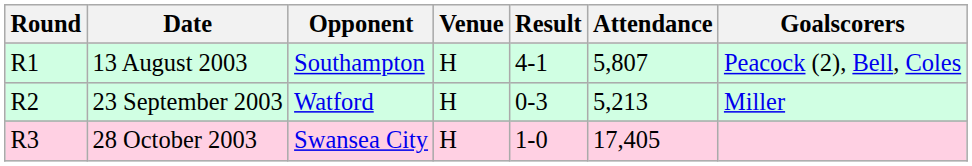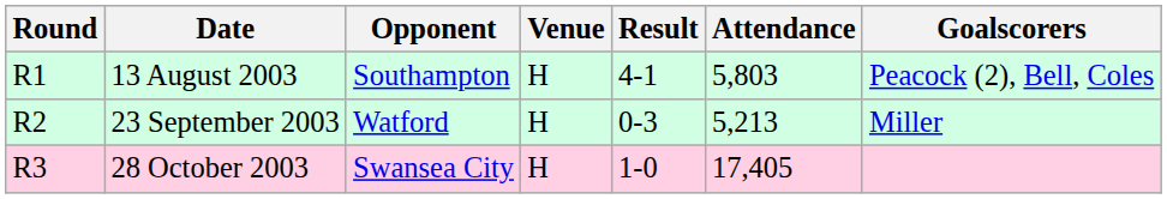13 August 2003 | Attendance: 5,807 -> 5,803
